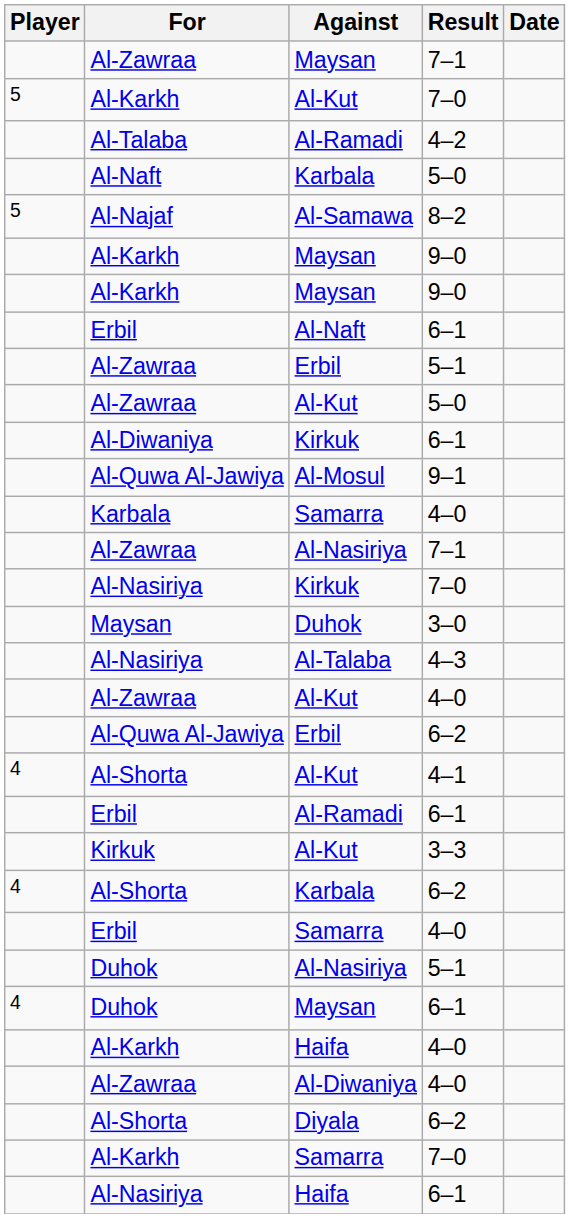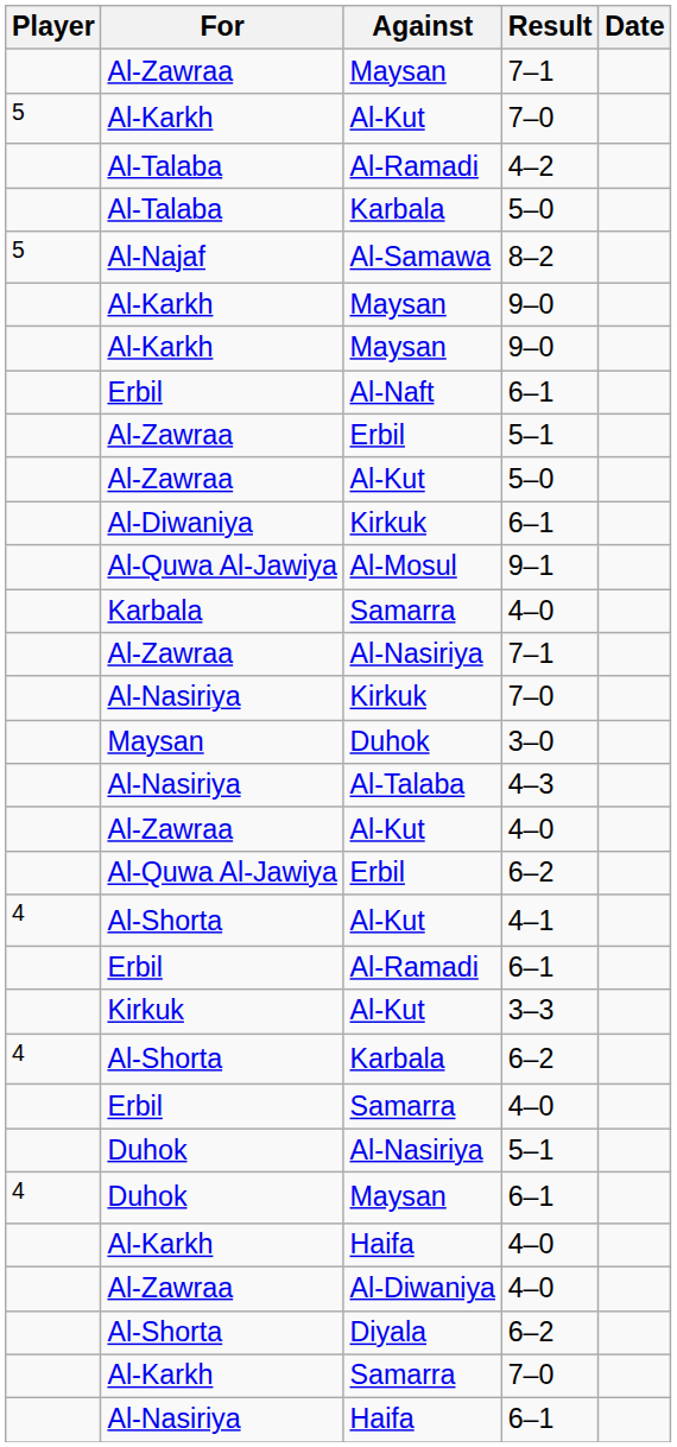Karbala / 5–0 | For: Al-Naft -> Al-Talaba
